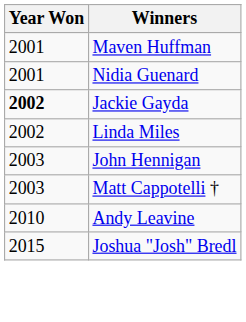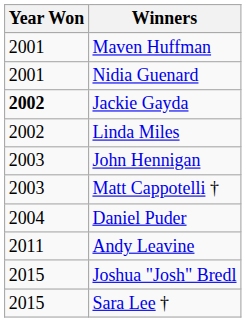+ row: 2004 | Daniel Puder
Andy Leavine | Year Won: 2010 -> 2011
+ row: 2015 | Sara Lee †
